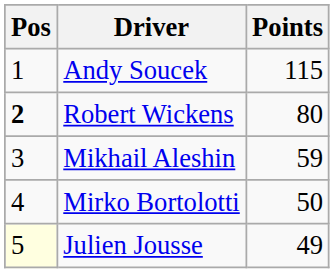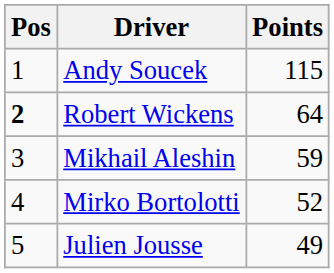Robert Wickens | Points: 80 -> 64
Mirko Bortolotti | Points: 50 -> 52
Julien Jousse | Pos: lightyellow background -> no background
